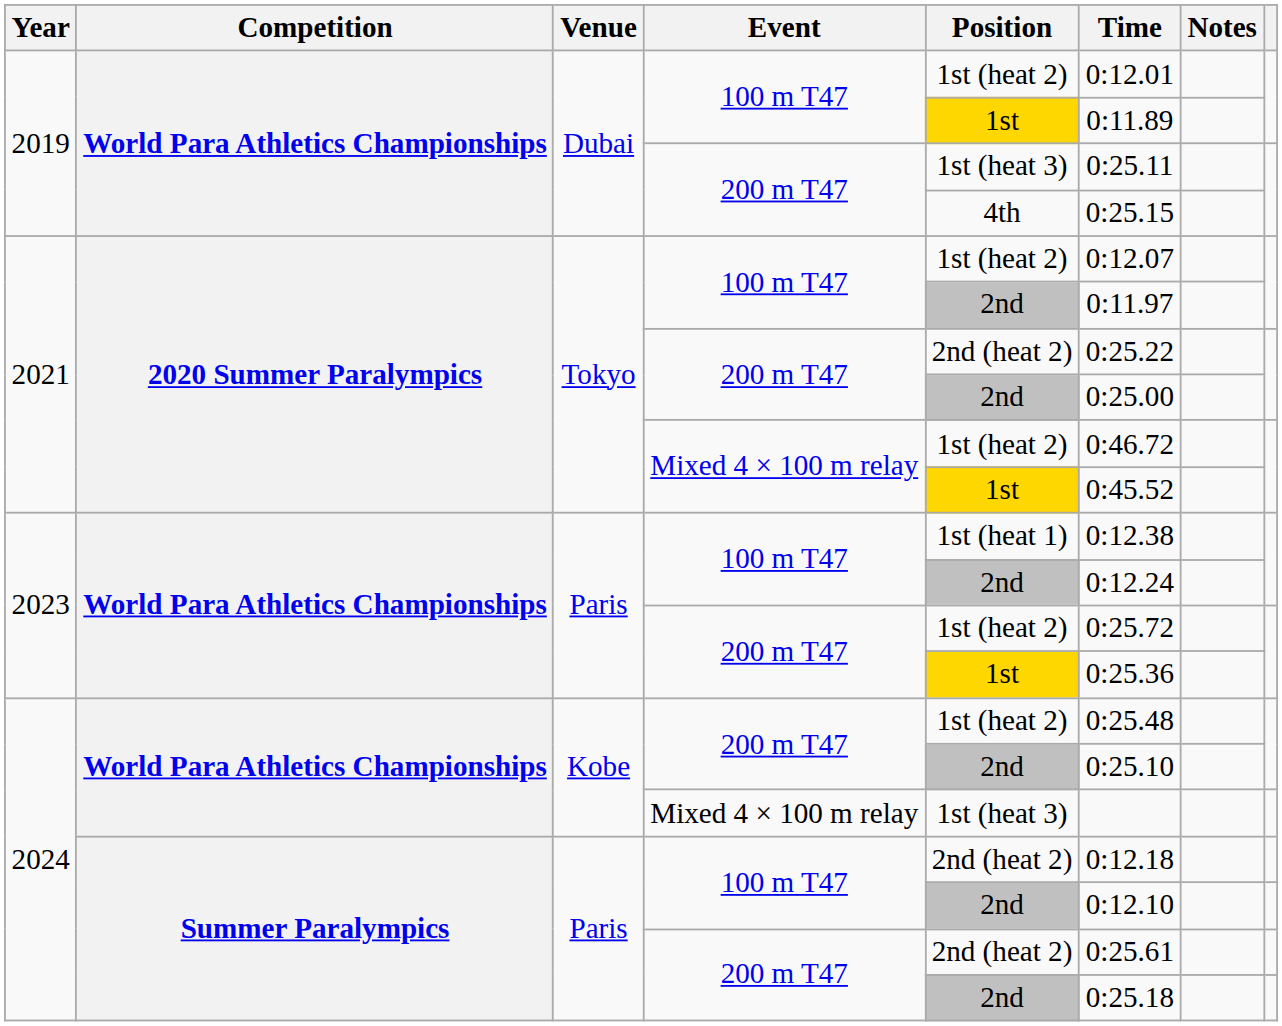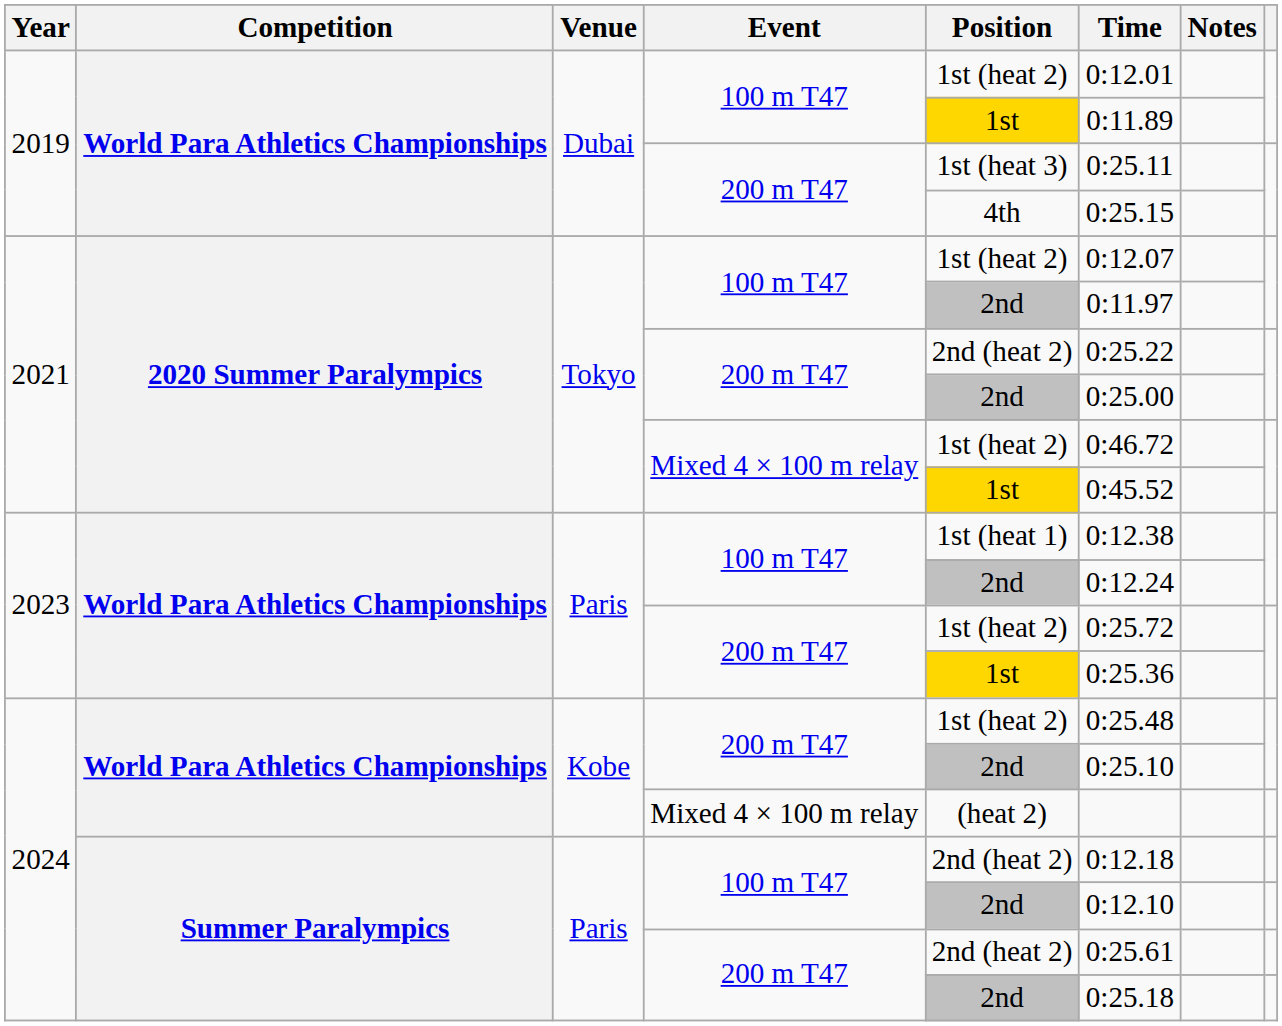2024 / Mixed 4 × 100 m relay | Position: 1st (heat 3) -> (heat 2)
